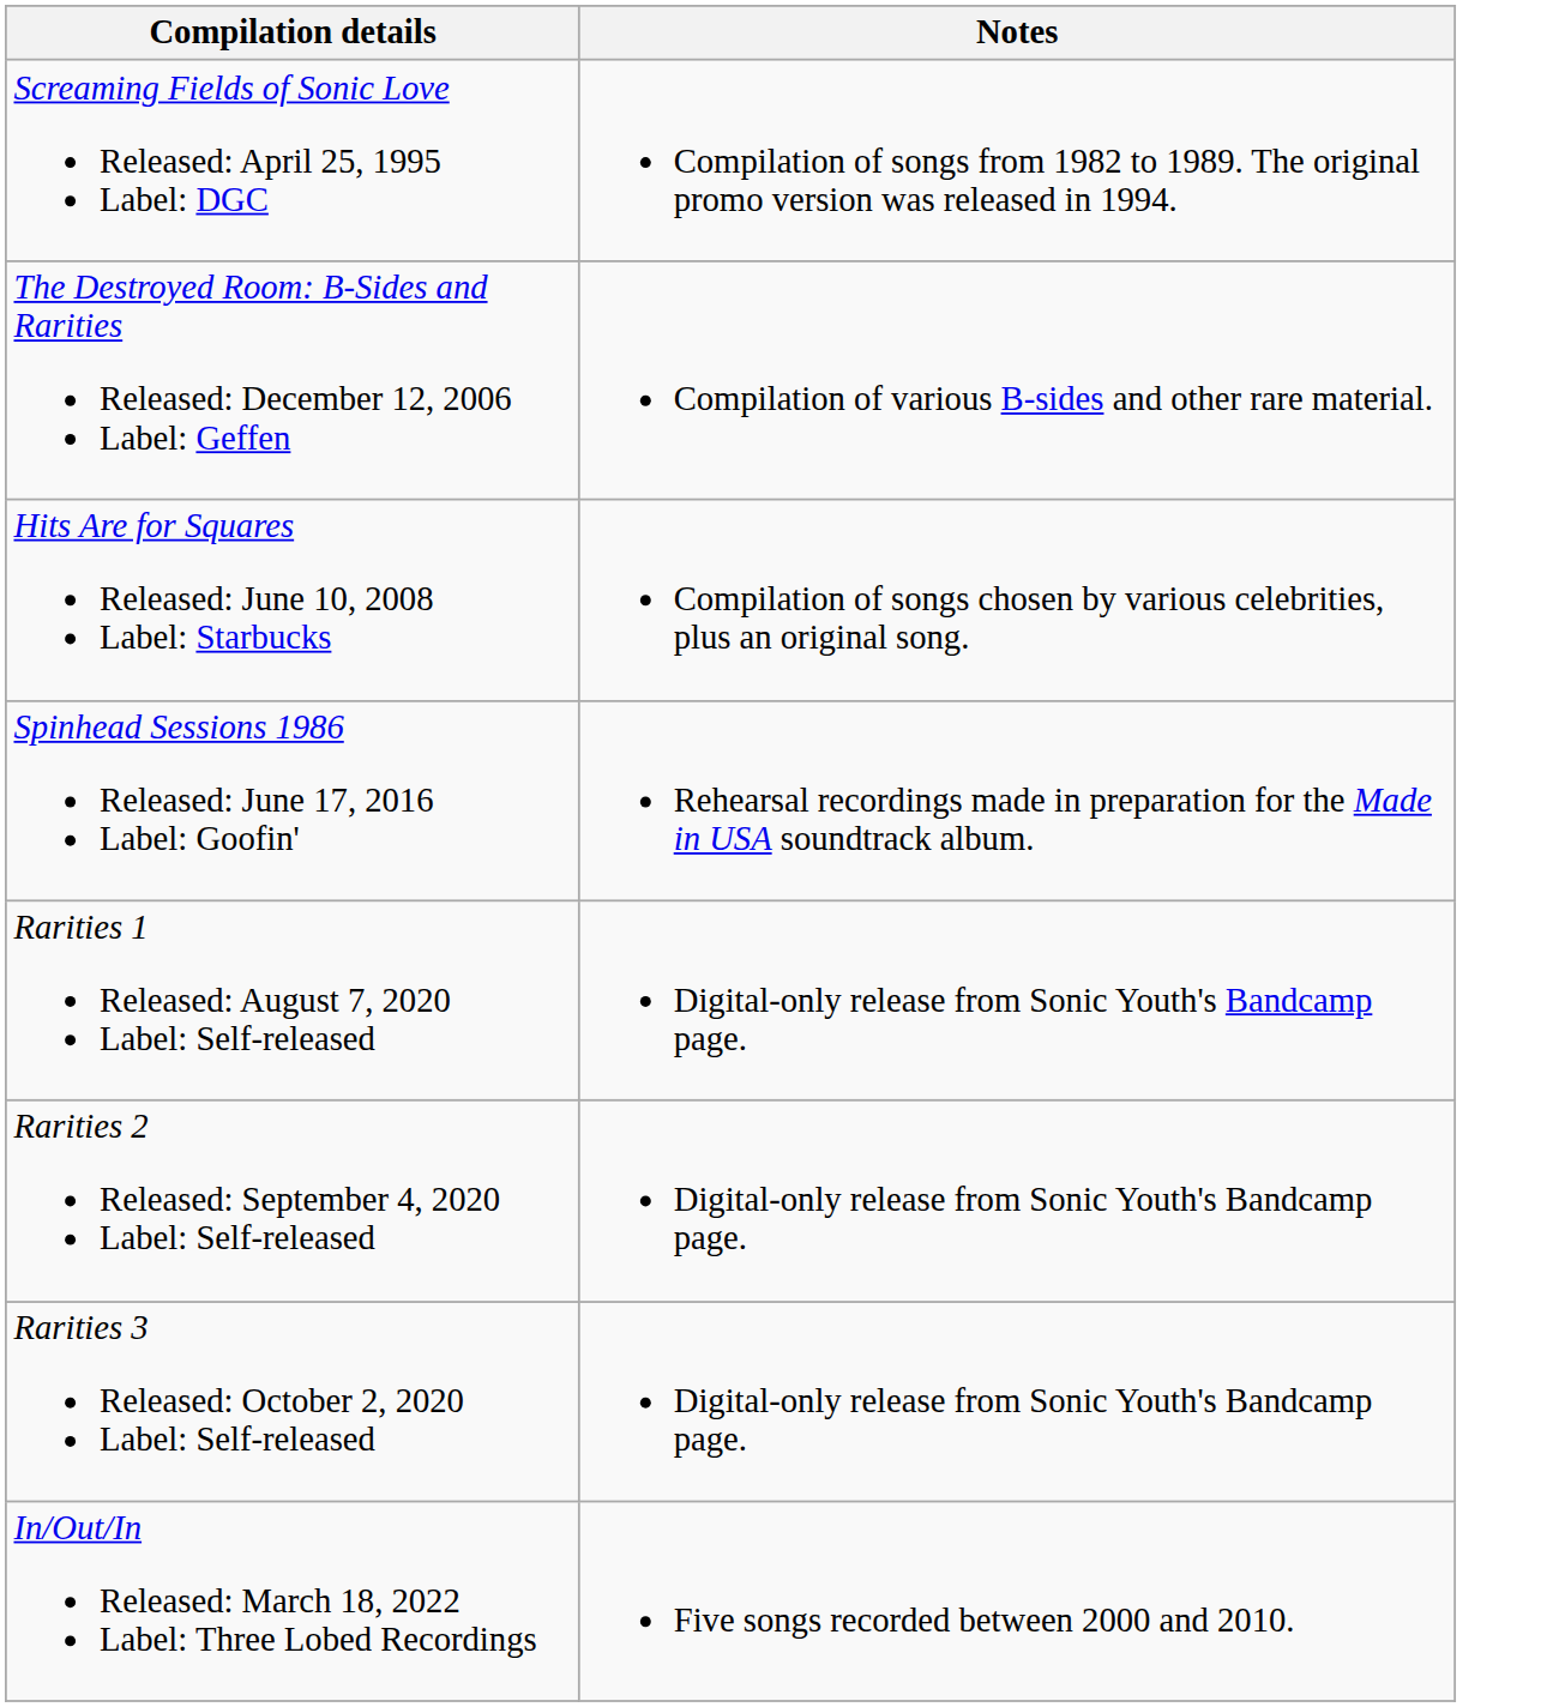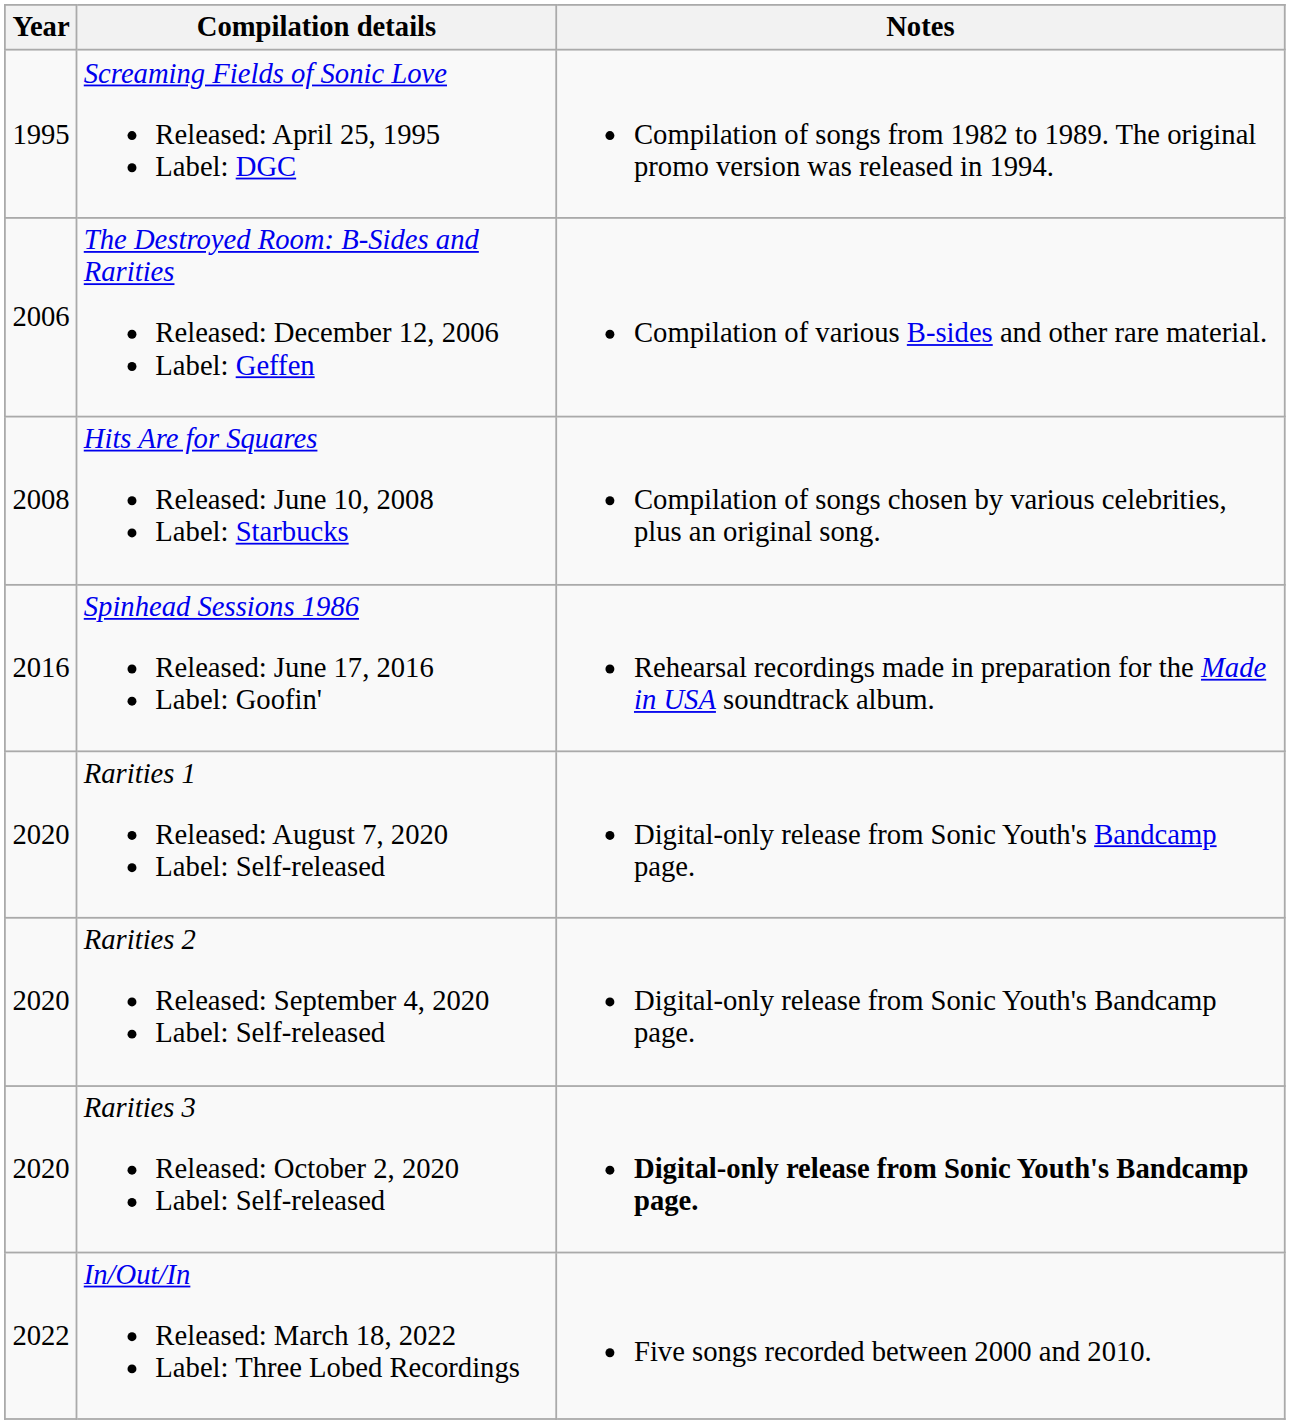+ column: Year | 1995 | 2006 | 2008 | 2016 | 2020 | 2020 | 2020 | 2022
Rarities 3 Released: October 2, 2020 Label: Self-released | Notes: normal -> bold
